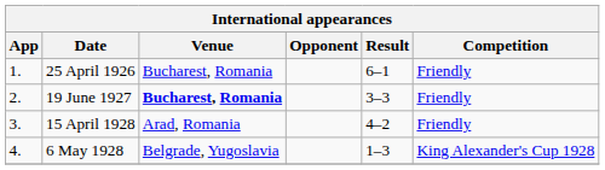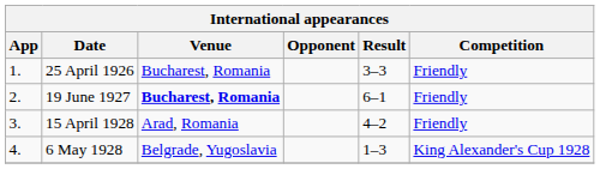25 April 1926 | Result: 6–1 -> 3–3
19 June 1927 | Result: 3–3 -> 6–1
